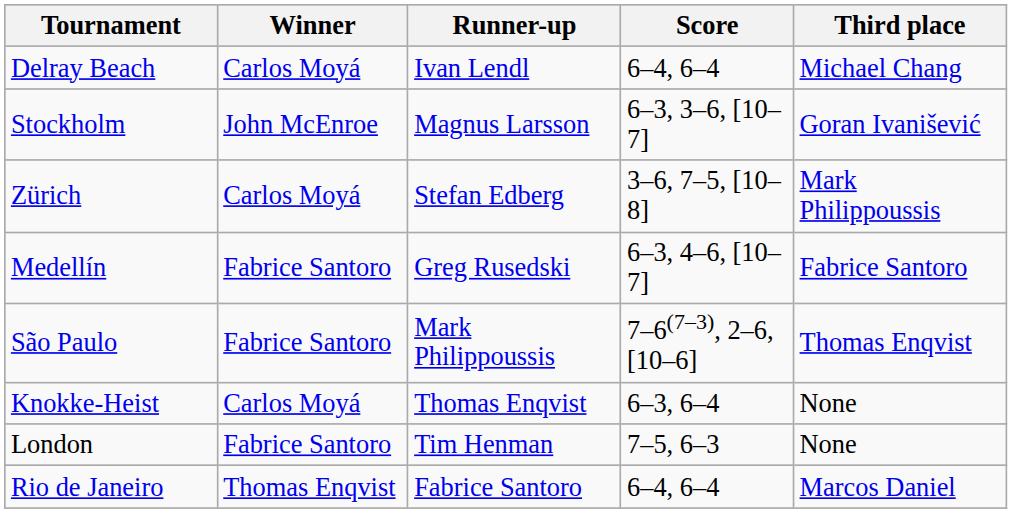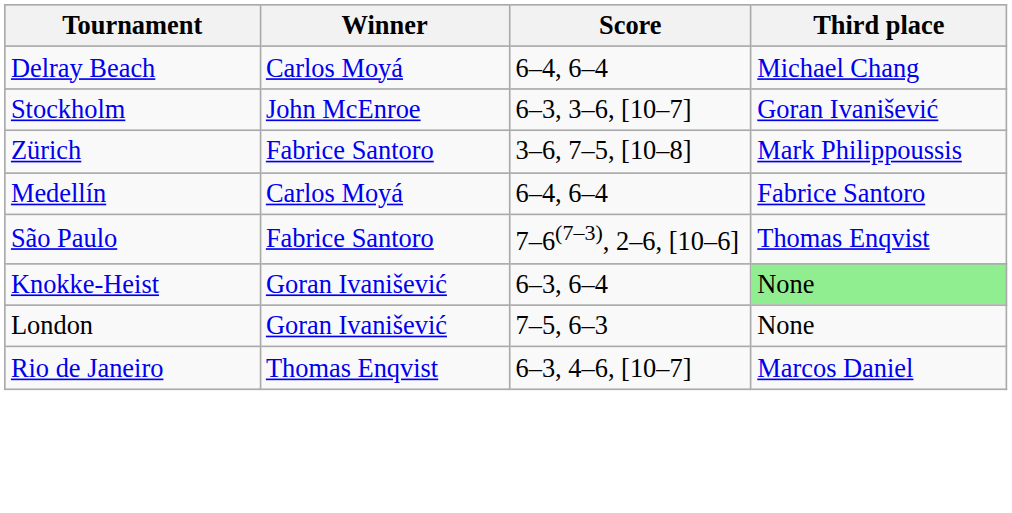- column: Runner-up | Ivan Lendl | Magnus Larsson | Stefan Edberg | Greg Rusedski | Mark Philippoussis | Thomas Enqvist | Tim Henman | Fabrice Santoro
Zürich | Winner: Carlos Moyá -> Fabrice Santoro
Medellín | Winner: Fabrice Santoro -> Carlos Moyá
Medellín | Score: 6–3, 4–6, [10–7] -> 6–4, 6–4
Knokke-Heist | Winner: Carlos Moyá -> Goran Ivanišević
Knokke-Heist | Third place: no background -> lightgreen background
London | Winner: Fabrice Santoro -> Goran Ivanišević
Rio de Janeiro | Score: 6–4, 6–4 -> 6–3, 4–6, [10–7]
